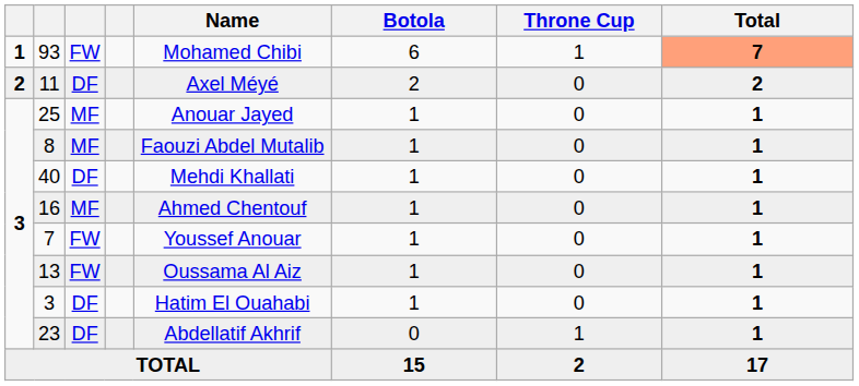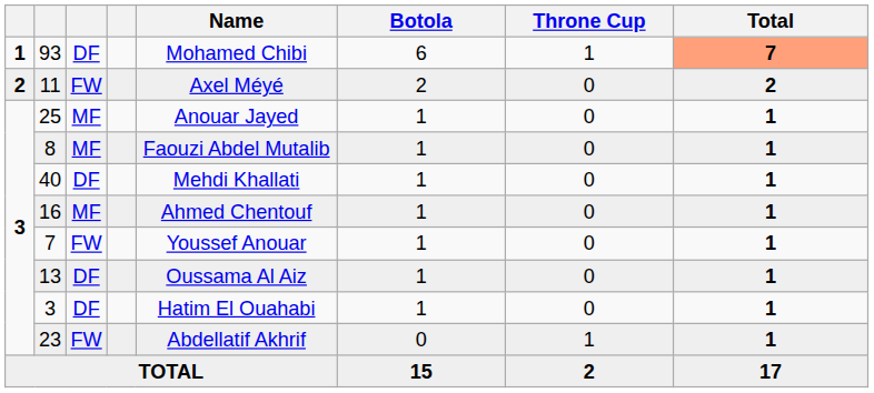93 | column 3: FW -> DF
11 | column 3: DF -> FW
13 | column 3: FW -> DF
23 | column 3: DF -> FW
